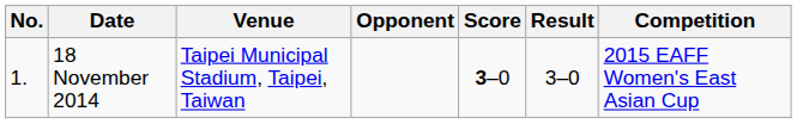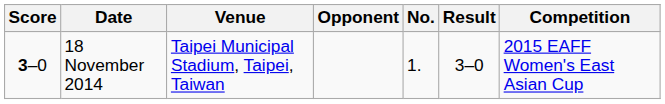columns swapped: No. <-> Score
